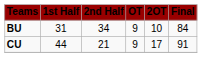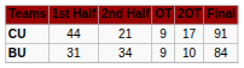rows swapped: BU <-> CU
